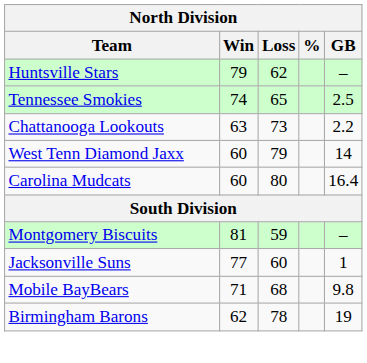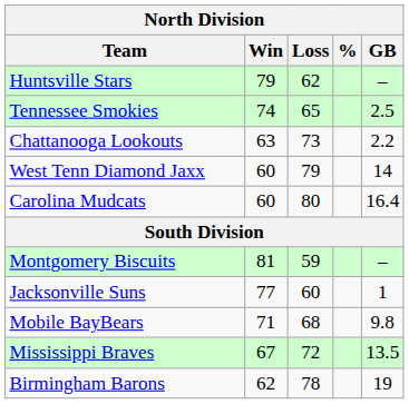+ row: Mississippi Braves | 67 | 72 | 13.5
